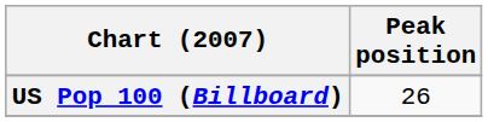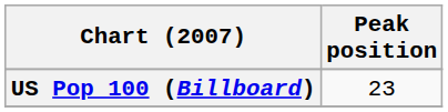US Pop 100 (Billboard) | Peak position: 26 -> 23
